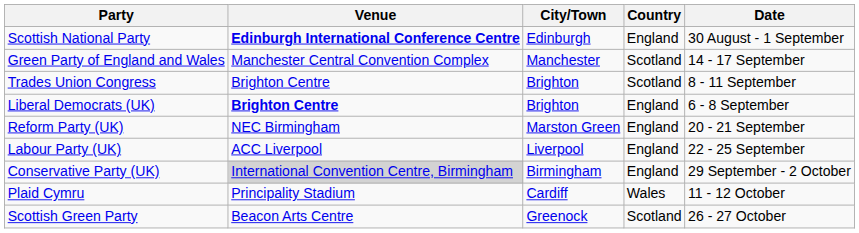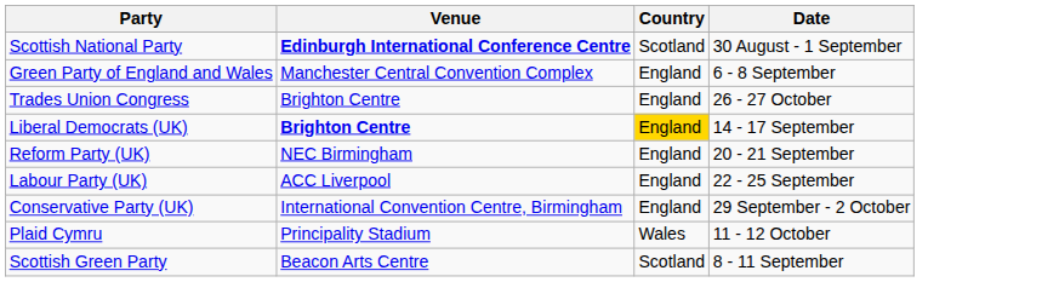- column: City/Town | Edinburgh | Manchester | Brighton | Brighton | Marston Green | Liverpool | Birmingham | Cardiff | Greenock
Scottish National Party | Country: England -> Scotland
Green Party of England and Wales | Country: Scotland -> England
Green Party of England and Wales | Date: 14 - 17 September -> 6 - 8 September
Trades Union Congress | Country: Scotland -> England
Trades Union Congress | Date: 8 - 11 September -> 26 - 27 October
Liberal Democrats (UK) | Country: no background -> gold background
Liberal Democrats (UK) | Date: 6 - 8 September -> 14 - 17 September
Conservative Party (UK) | Venue: lightgrey background -> no background
Scottish Green Party | Date: 26 - 27 October -> 8 - 11 September
